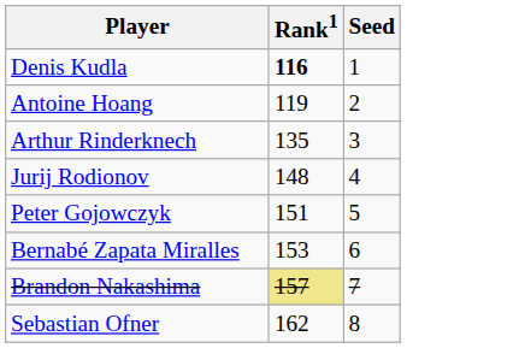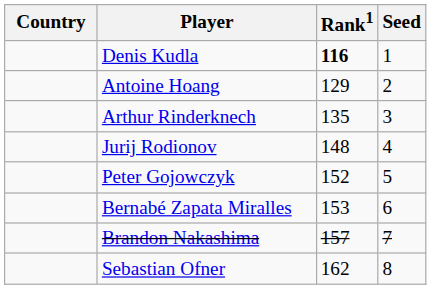+ column: Country
Antoine Hoang | Rank1: 119 -> 129
Peter Gojowczyk | Rank1: 151 -> 152
Brandon Nakashima | Rank1: khaki background -> no background
